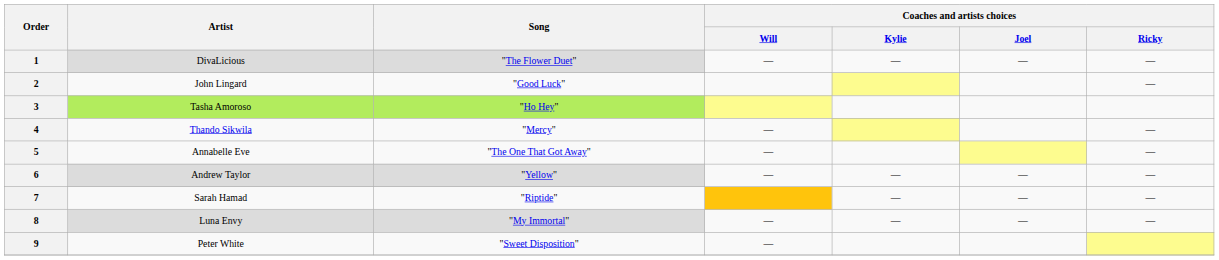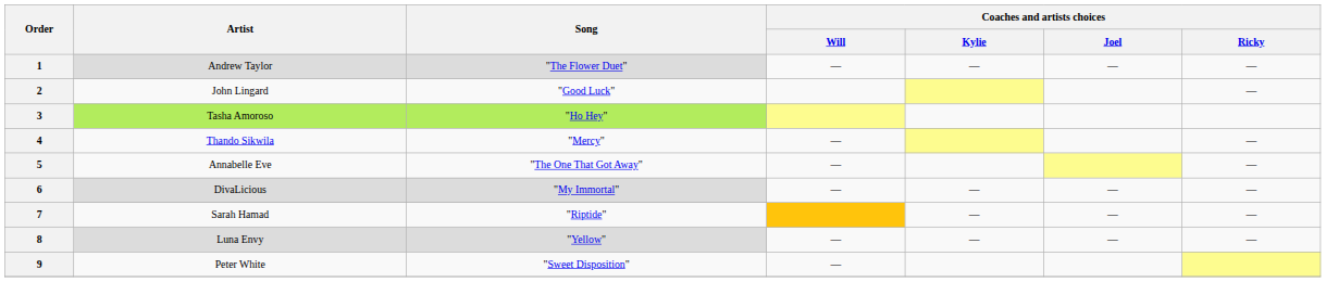1 | Artist: DivaLicious -> Andrew Taylor
6 | Artist: Andrew Taylor -> DivaLicious
6 | Song: "Yellow" -> "My Immortal"
8 | Song: "My Immortal" -> "Yellow"
